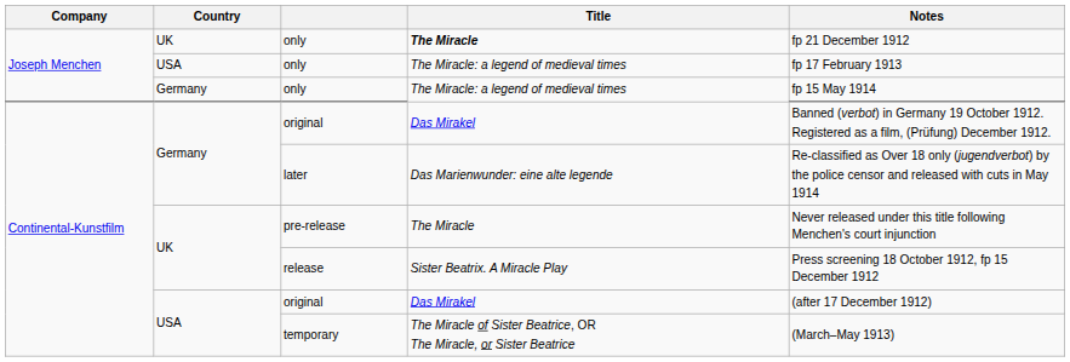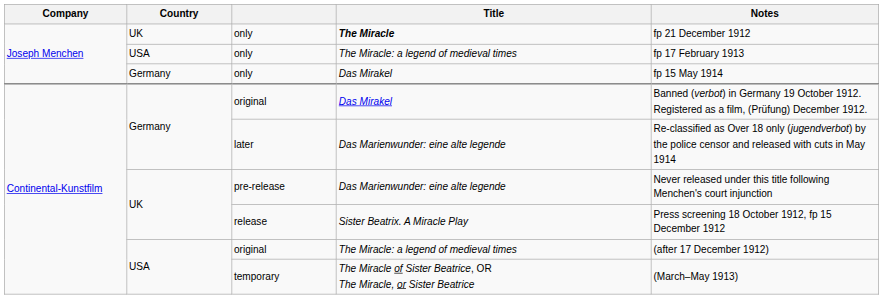Germany / only | Title: The Miracle: a legend of medieval times -> Das Mirakel
pre-release | Title: The Miracle -> Das Marienwunder: eine alte legende
USA / original | Title: Das Mirakel -> The Miracle: a legend of medieval times
